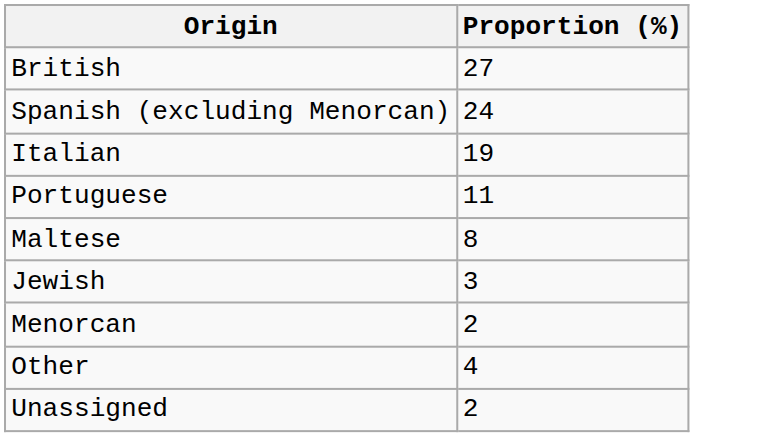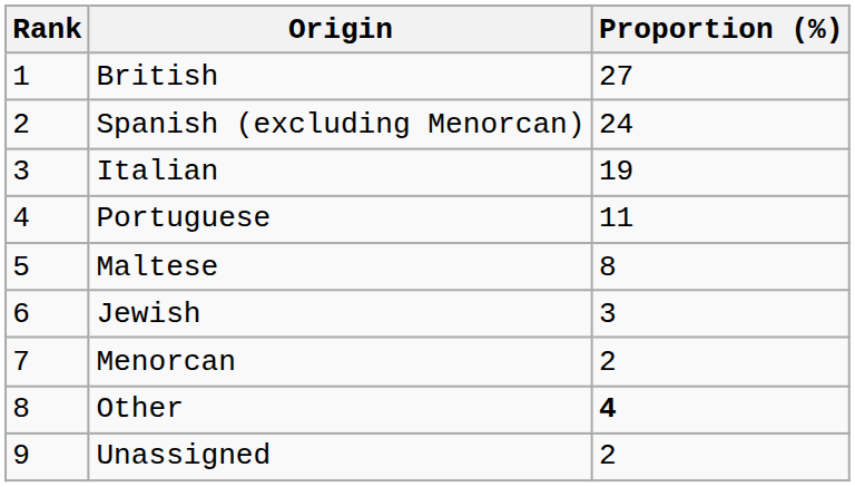+ column: Rank | 1 | 2 | 3 | 4 | 5 | 6 | 7 | 8 | 9
Other | Proportion (%): normal -> bold
